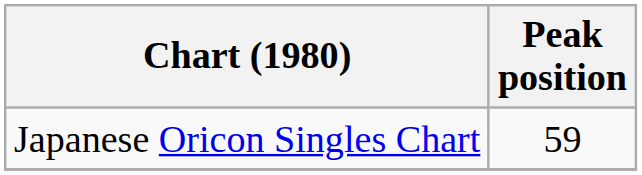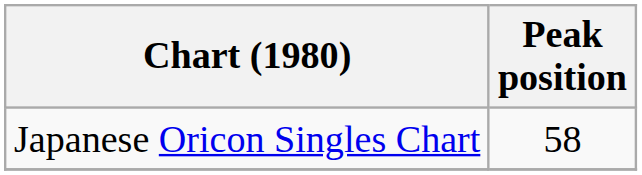Japanese Oricon Singles Chart | Peak position: 59 -> 58
